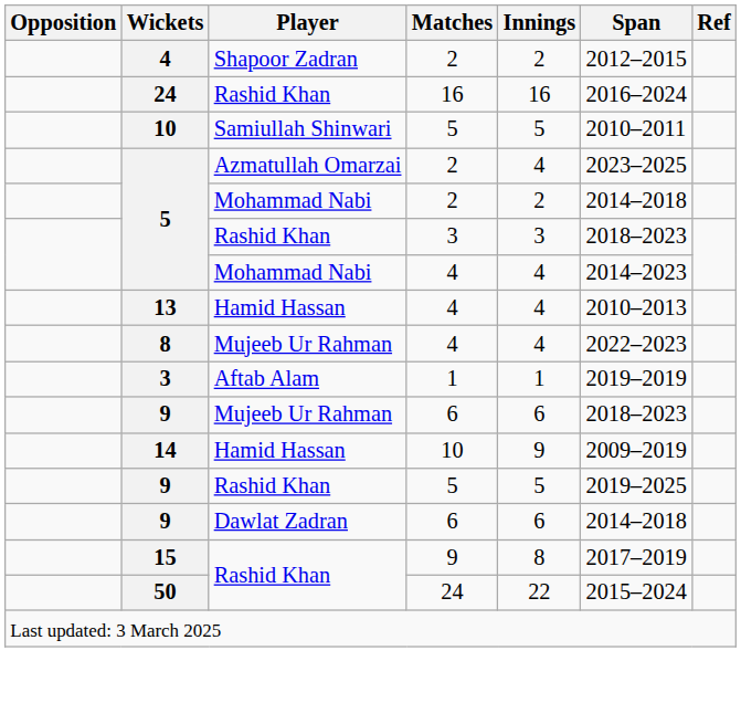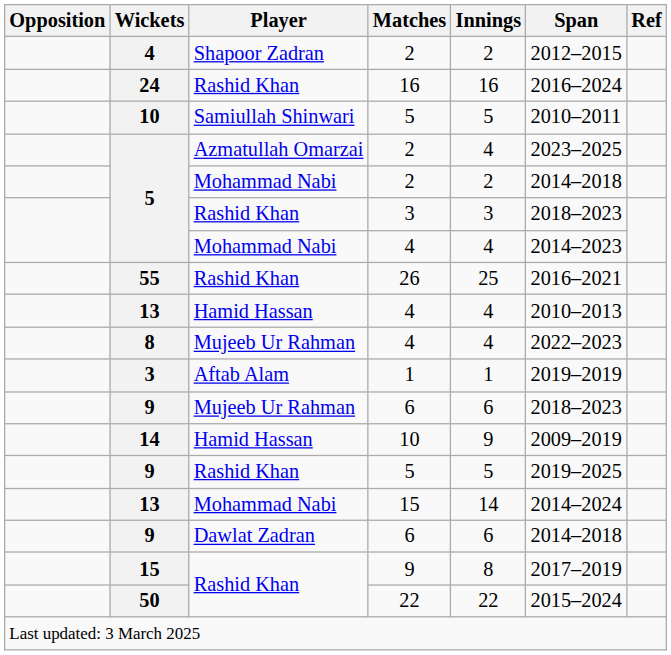+ row: 55 | Rashid Khan | 26 | 25 | 2016–2021
+ row: 13 | Mohammad Nabi | 15 | 14 | 2014–2024
50 | Matches: 24 -> 22
